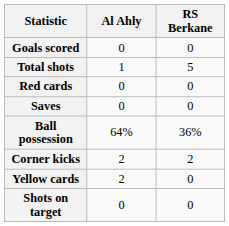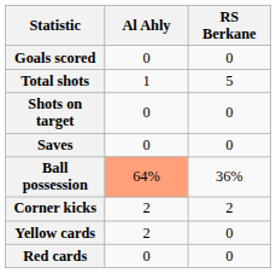rows swapped: Shots on target <-> Red cards
Ball possession | Al Ahly: no background -> lightsalmon background
